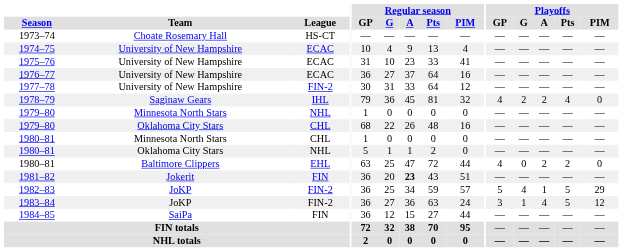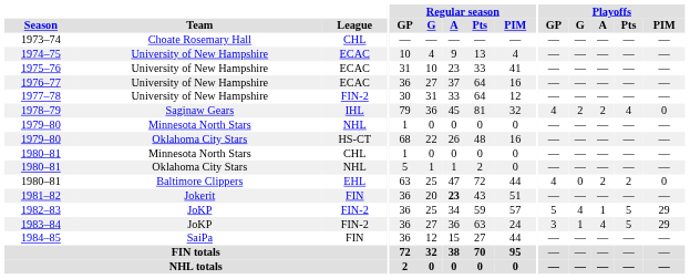1973–74 | League: HS-CT -> CHL
1979–80 / Oklahoma City Stars | League: CHL -> HS-CT
1983–84 | Playoffs / PIM: 12 -> 29
